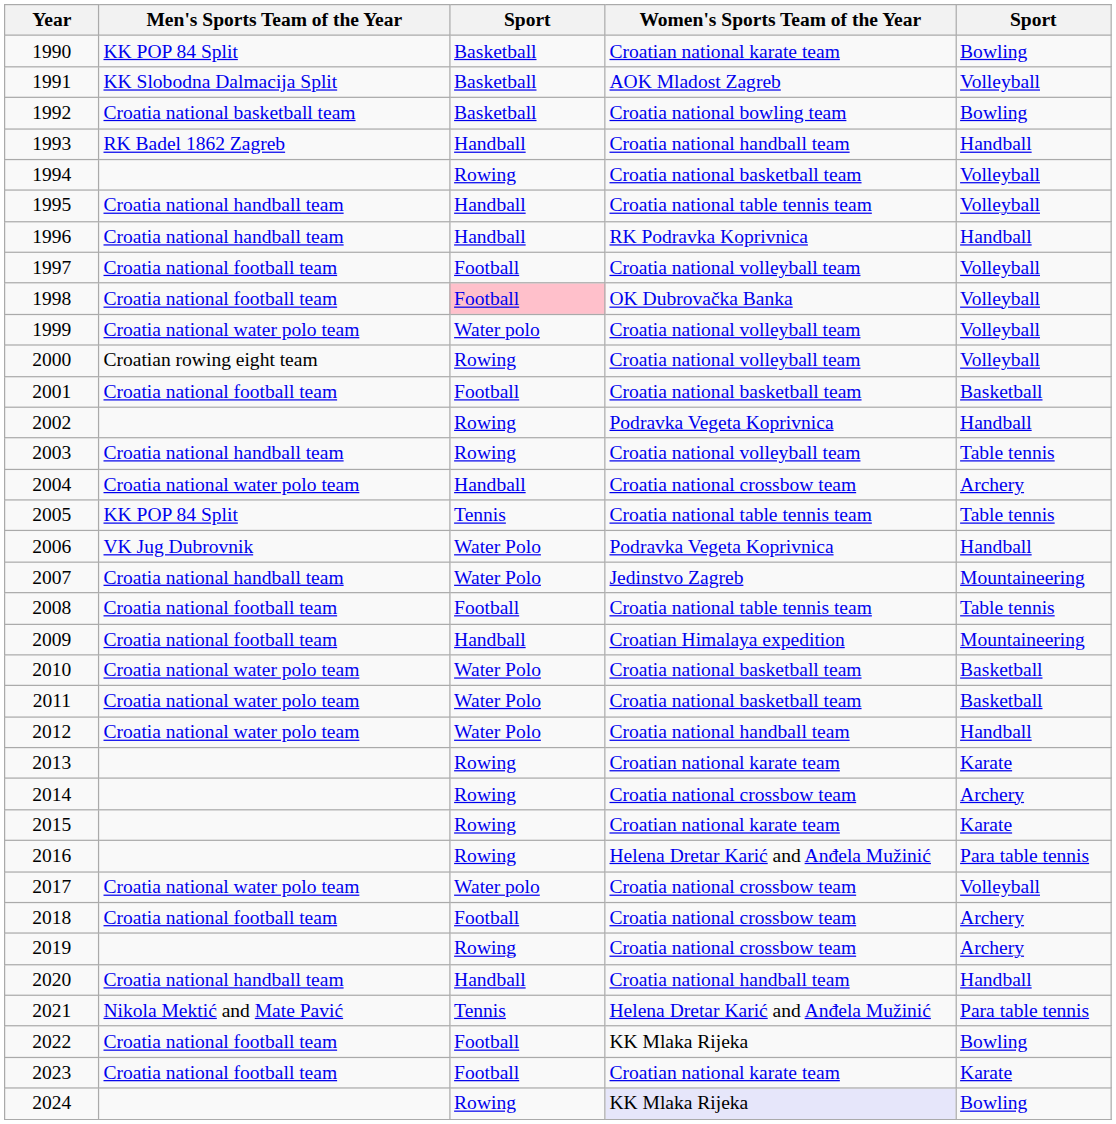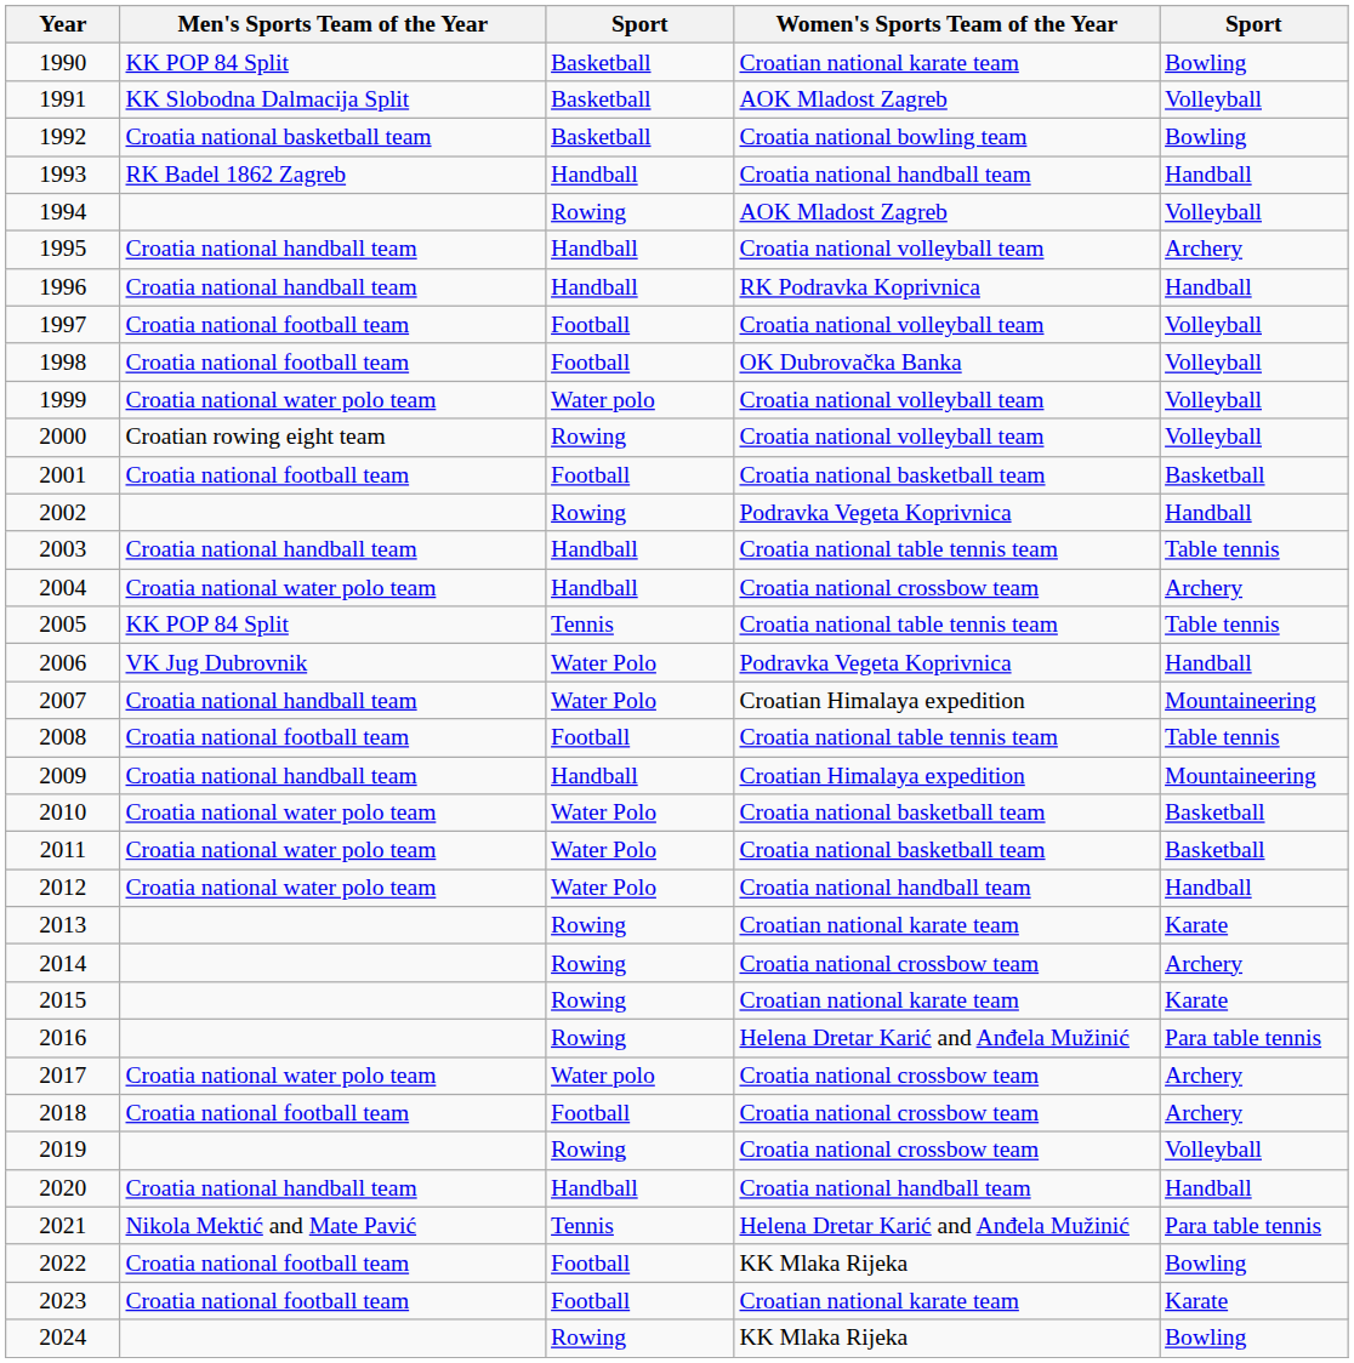1994 | Women's Sports Team of the Year: Croatia national basketball team -> AOK Mladost Zagreb
1995 | Women's Sports Team of the Year: Croatia national table tennis team -> Croatia national volleyball team
1995 | column 5: Volleyball -> Archery
1998 | column 3: pink background -> no background
2003 | column 3: Rowing -> Handball
2003 | Women's Sports Team of the Year: Croatia national volleyball team -> Croatia national table tennis team
2007 | Women's Sports Team of the Year: Jedinstvo Zagreb -> Croatian Himalaya expedition
2009 | Men's Sports Team of the Year: Croatia national football team -> Croatia national handball team
2017 | column 5: Volleyball -> Archery
2019 | column 5: Archery -> Volleyball
2024 | Women's Sports Team of the Year: lavender background -> no background
